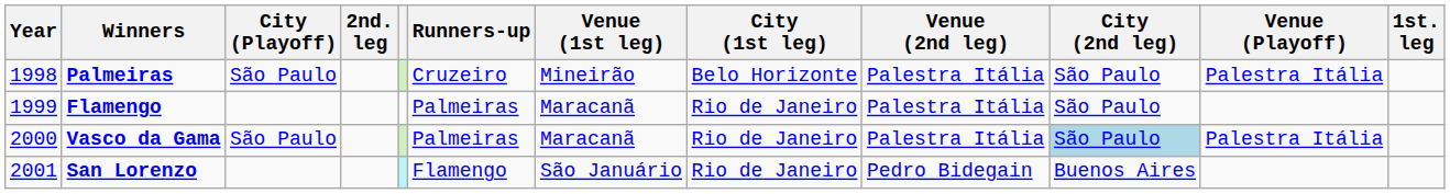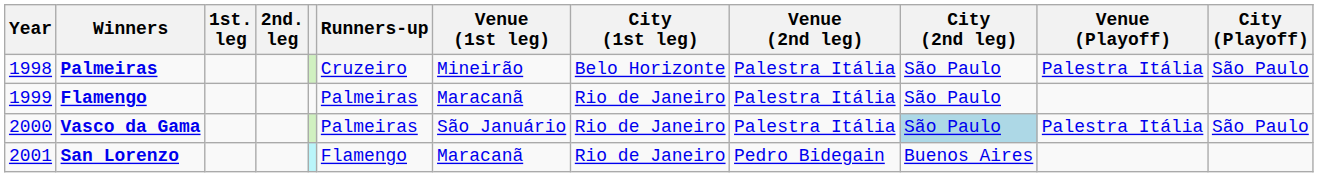columns swapped: 1st. leg <-> City (Playoff)
Vasco da Gama | Venue (1st leg): Maracanã -> São Januário
San Lorenzo | Venue (1st leg): São Januário -> Maracanã
